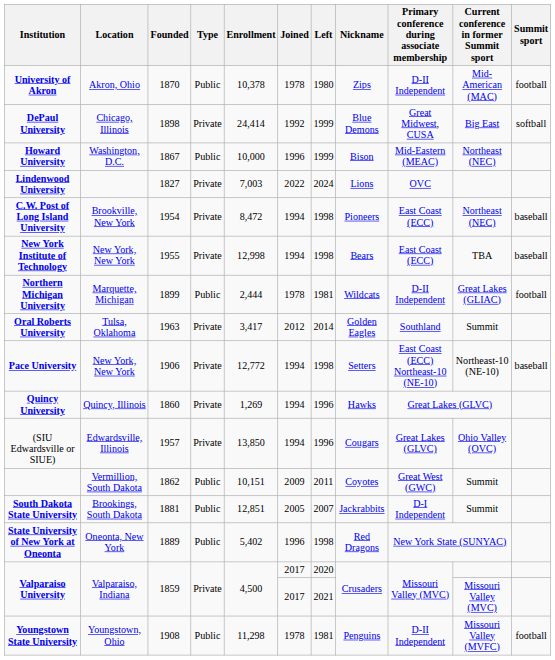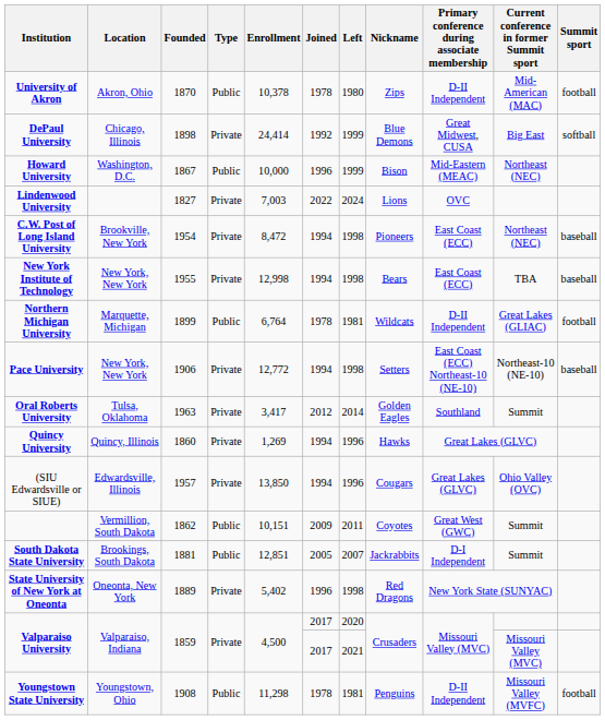Northern Michigan University | Enrollment: 2,444 -> 6,764
rows swapped: Oral Roberts University <-> Pace University
State University of New York at Oneonta | Type: Public -> Private
